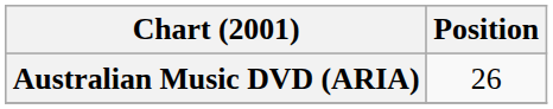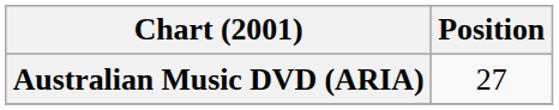Australian Music DVD (ARIA) | Position: 26 -> 27
